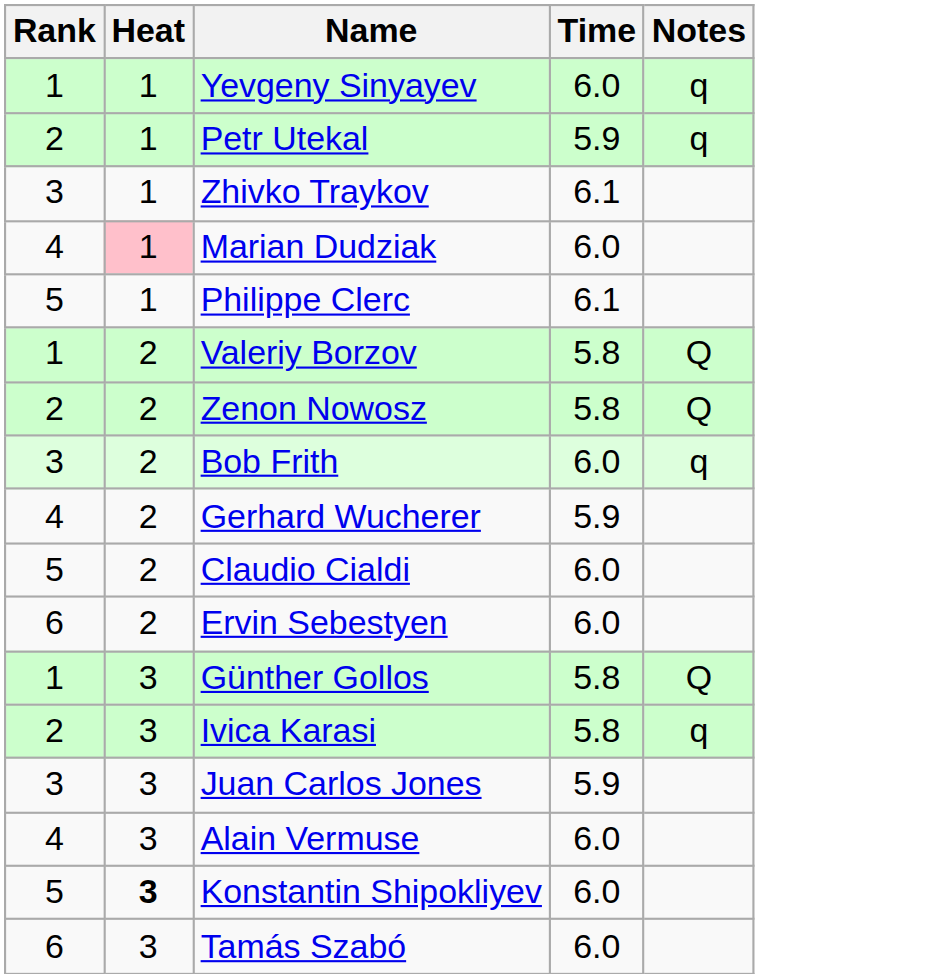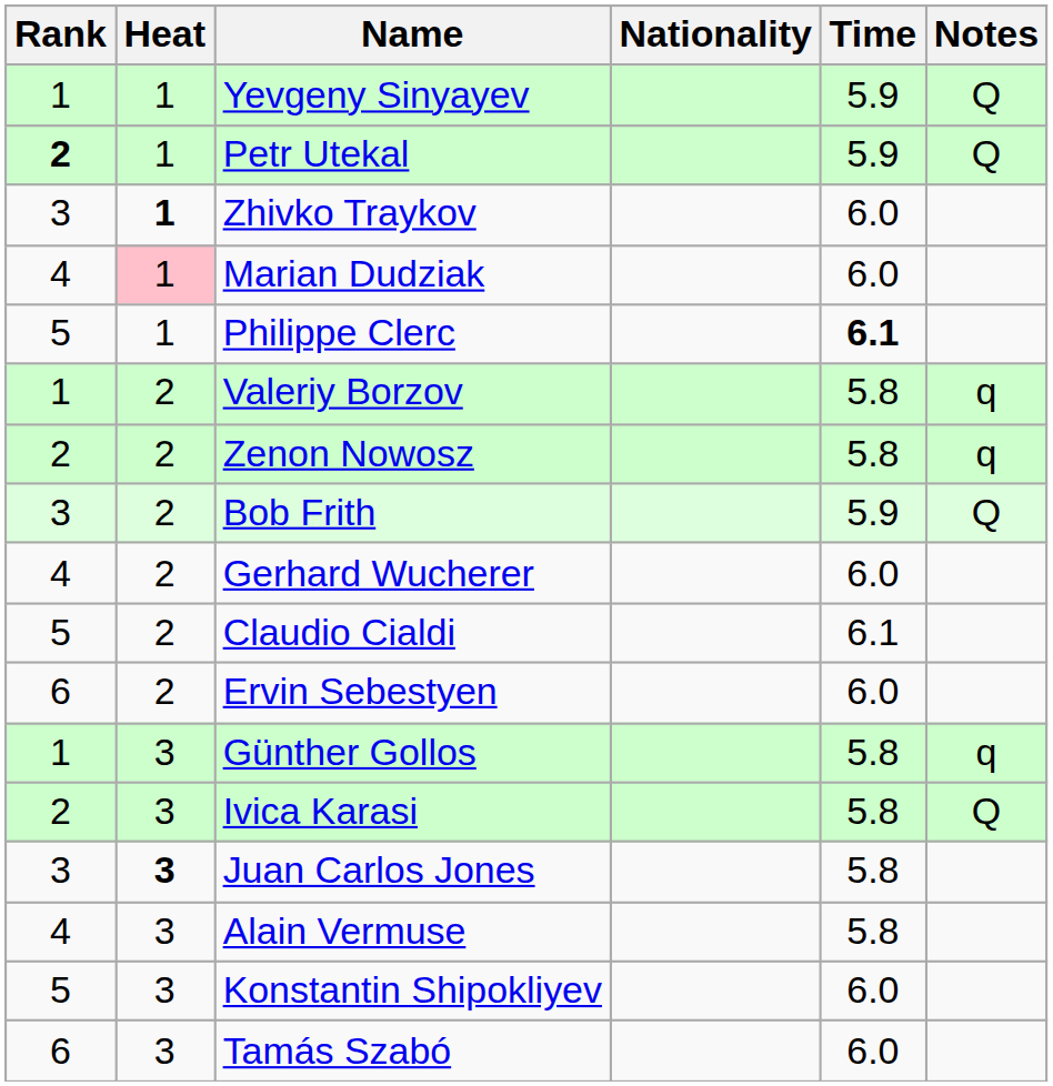+ column: Nationality
Yevgeny Sinyayev | Time: 6.0 -> 5.9
Yevgeny Sinyayev | Notes: q -> Q
Petr Utekal | Rank: normal -> bold
Petr Utekal | Notes: q -> Q
Zhivko Traykov | Heat: normal -> bold
Zhivko Traykov | Time: 6.1 -> 6.0
Philippe Clerc | Time: normal -> bold
Valeriy Borzov | Notes: Q -> q
Zenon Nowosz | Notes: Q -> q
Bob Frith | Time: 6.0 -> 5.9
Bob Frith | Notes: q -> Q
Gerhard Wucherer | Time: 5.9 -> 6.0
Claudio Cialdi | Time: 6.0 -> 6.1
Günther Gollos | Notes: Q -> q
Ivica Karasi | Notes: q -> Q
Juan Carlos Jones | Heat: normal -> bold
Juan Carlos Jones | Time: 5.9 -> 5.8
Alain Vermuse | Time: 6.0 -> 5.8
Konstantin Shipokliyev | Heat: bold -> normal
